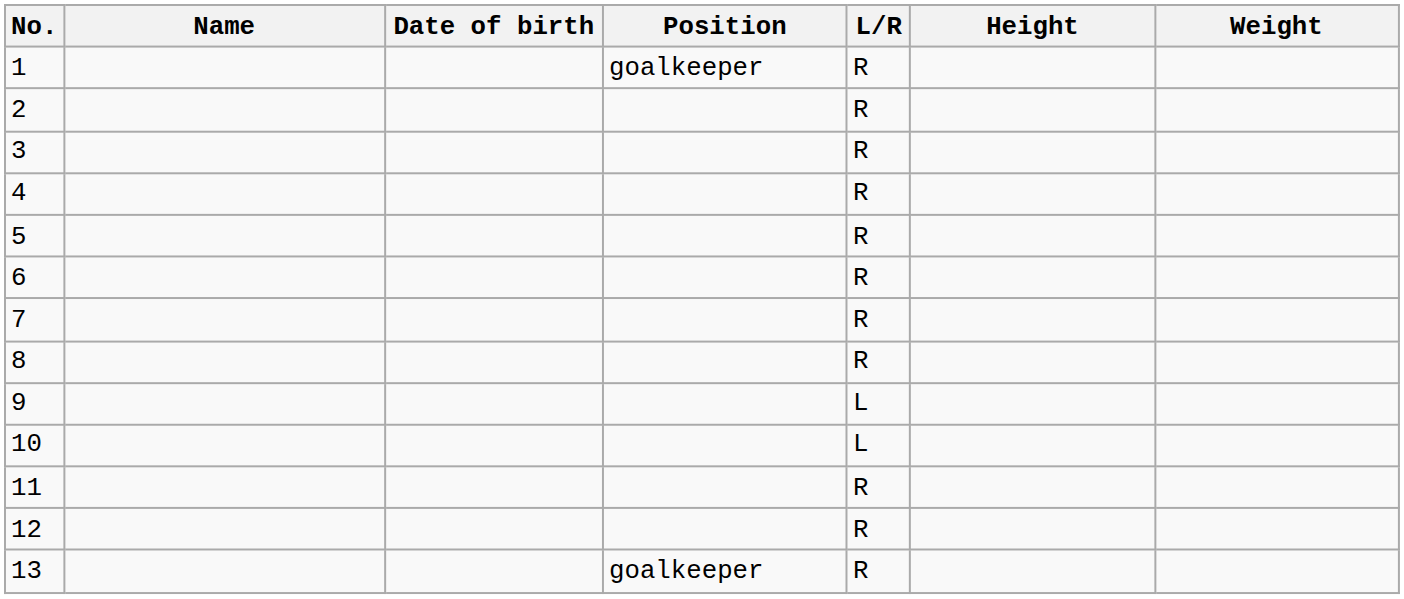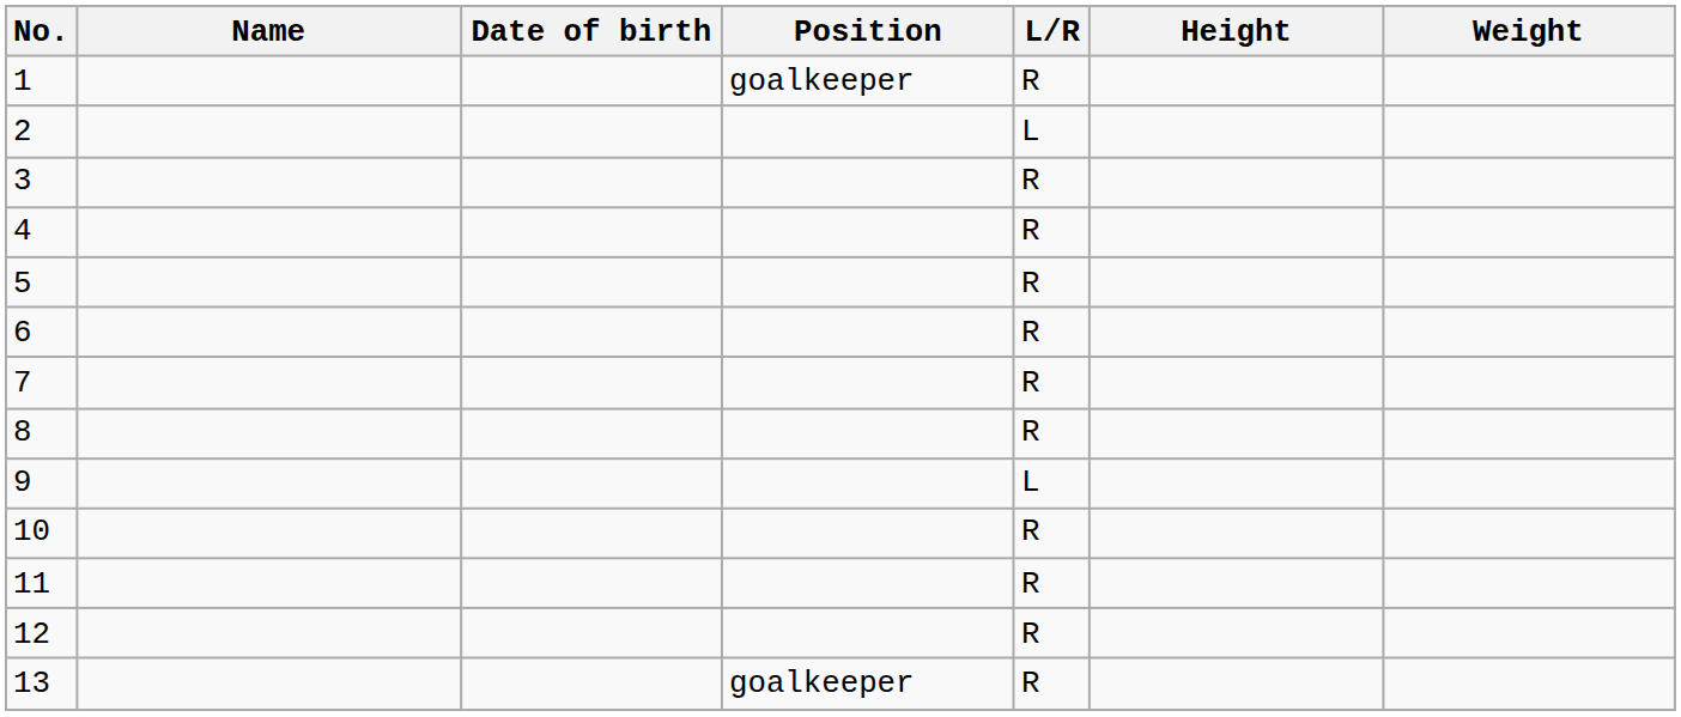2 | L/R: R -> L
10 | L/R: L -> R
